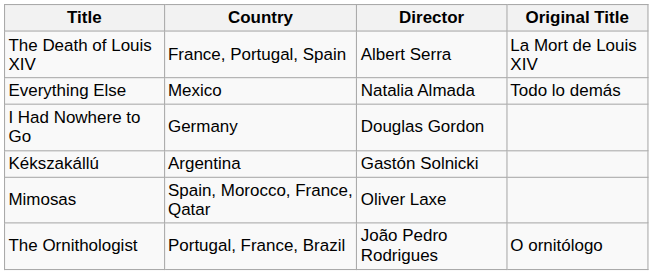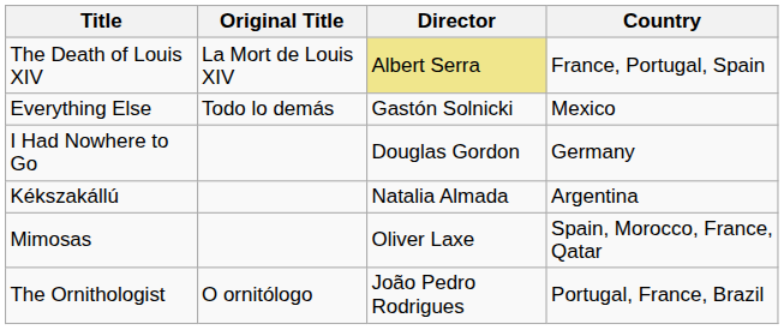columns swapped: Original Title <-> Country
The Death of Louis XIV | Director: no background -> khaki background
Everything Else | Director: Natalia Almada -> Gastón Solnicki
Kékszakállú | Director: Gastón Solnicki -> Natalia Almada
